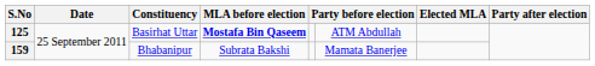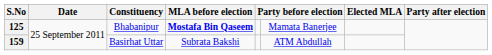125 | Constituency: Basirhat Uttar -> Bhabanipur
125 | column 6: ATM Abdullah -> Mamata Banerjee
159 | Constituency: Bhabanipur -> Basirhat Uttar
159 | column 6: Mamata Banerjee -> ATM Abdullah
